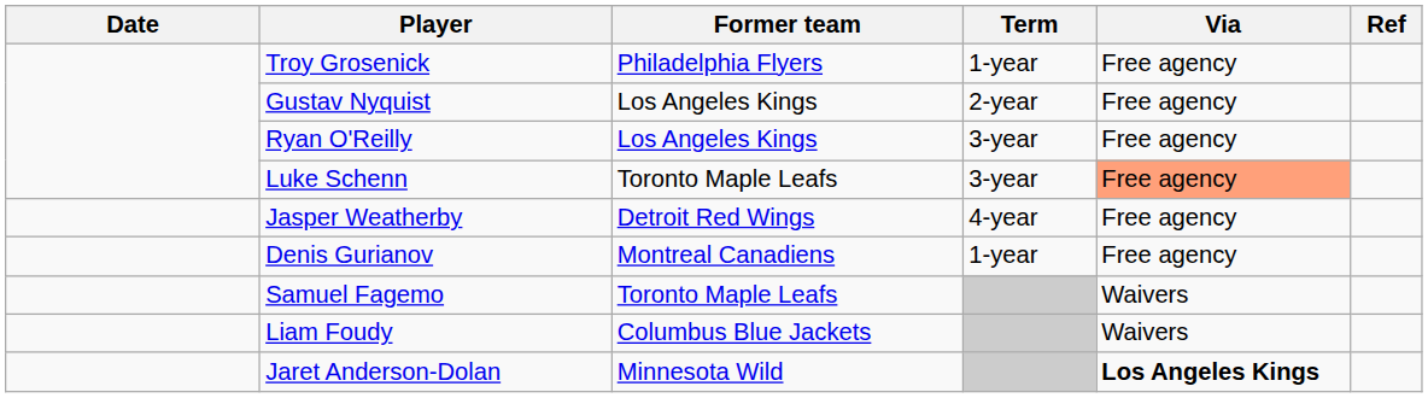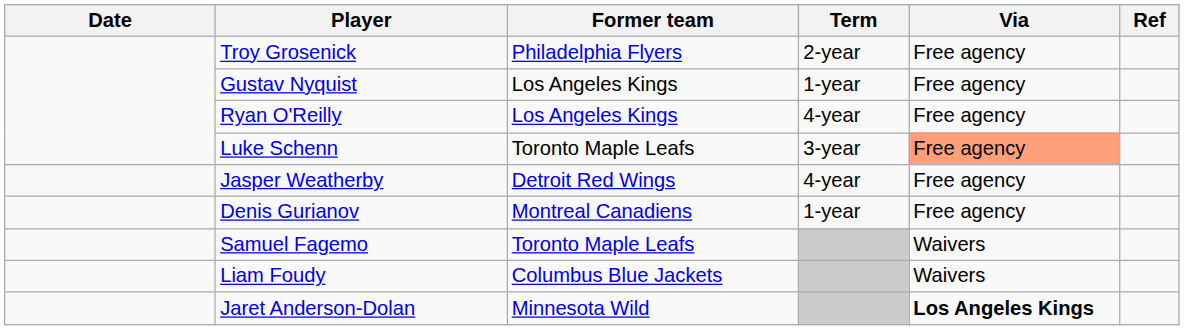Troy Grosenick | Term: 1-year -> 2-year
Gustav Nyquist | Term: 2-year -> 1-year
Ryan O'Reilly | Term: 3-year -> 4-year
